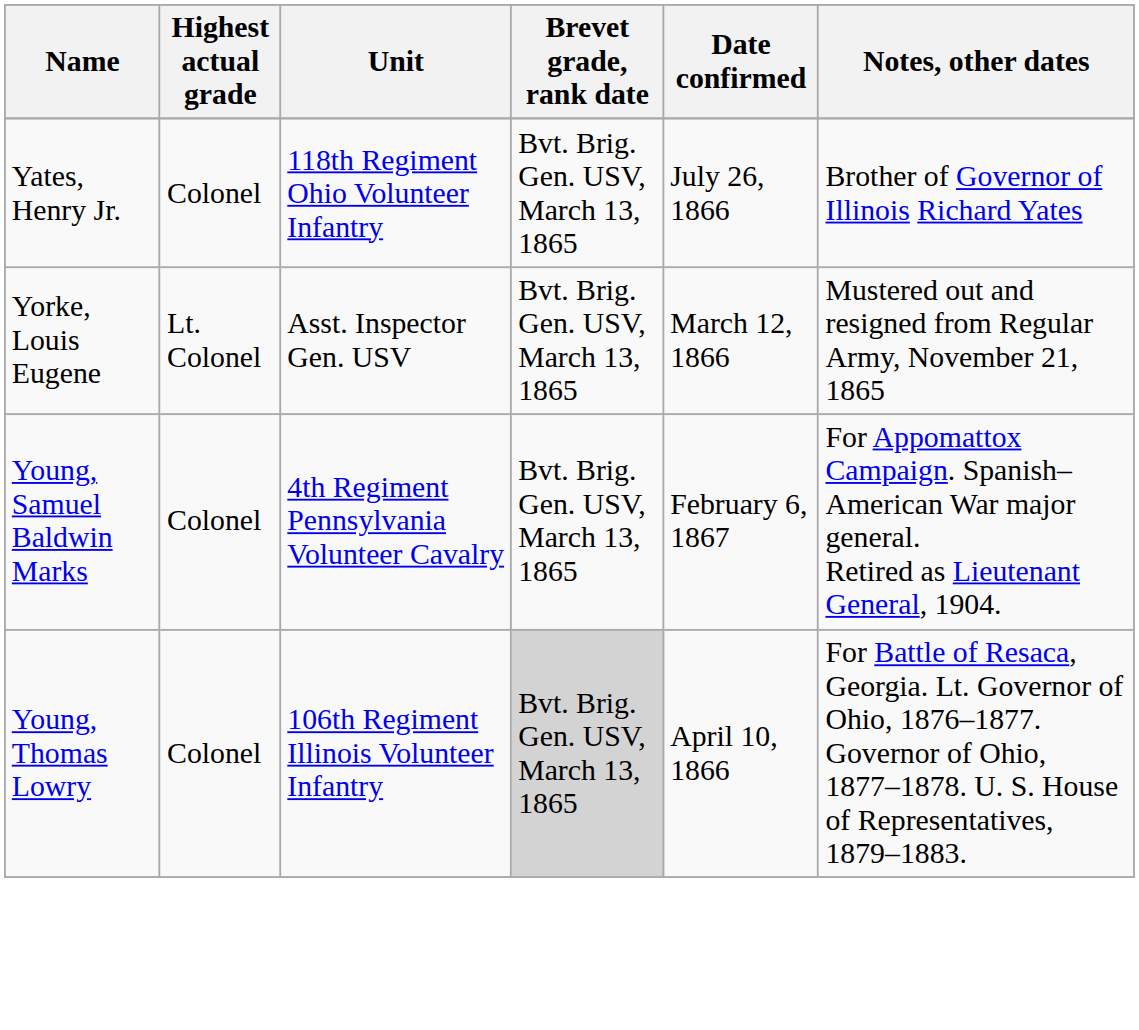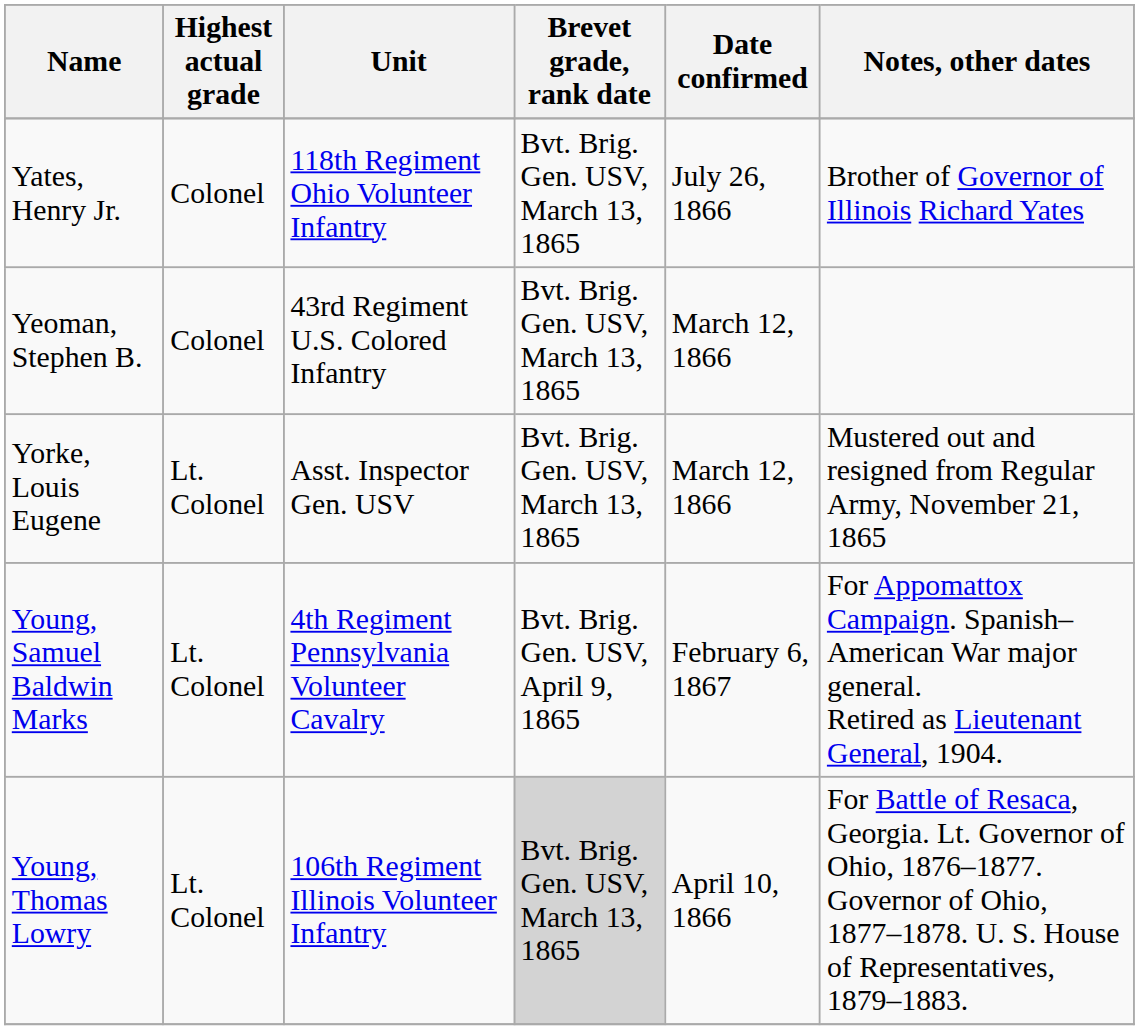+ row: Yeoman, Stephen B. | Colonel | 43rd Regiment U.S. Colored Infantry | Bvt. Brig. Gen. USV, March 13, 1865 | March 12, 1866
Young, Samuel Baldwin Marks | Highest actual grade: Colonel -> Lt. Colonel
Young, Samuel Baldwin Marks | Brevet grade, rank date: Bvt. Brig. Gen. USV, March 13, 1865 -> Bvt. Brig. Gen. USV, April 9, 1865
Young, Thomas Lowry | Highest actual grade: Colonel -> Lt. Colonel
